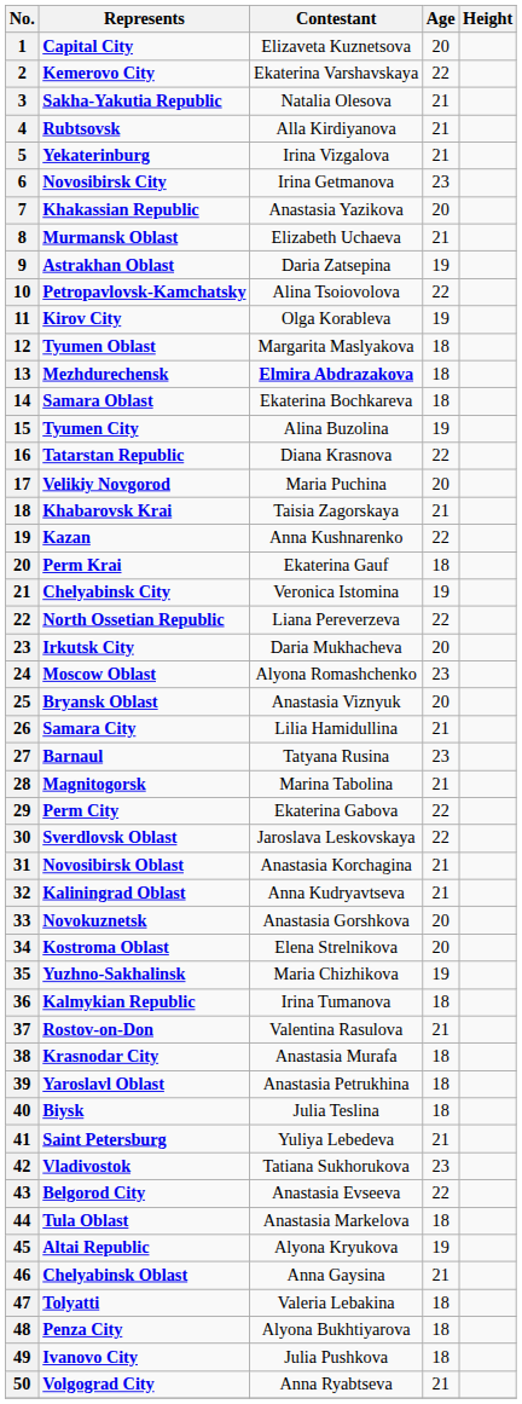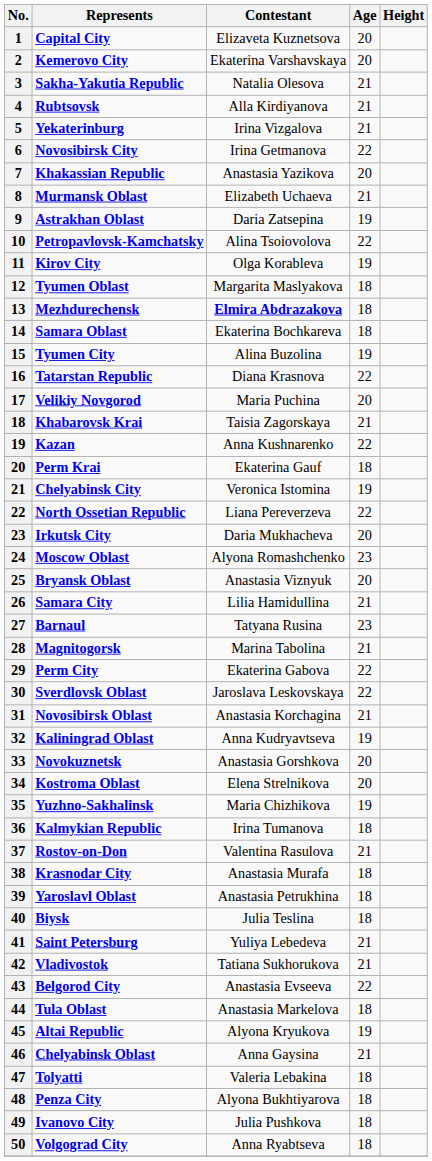Kemerovo City | Age: 22 -> 20
Novosibirsk City | Age: 23 -> 22
Kaliningrad Oblast | Age: 21 -> 19
Vladivostok | Age: 23 -> 21
Volgograd City | Age: 21 -> 18
